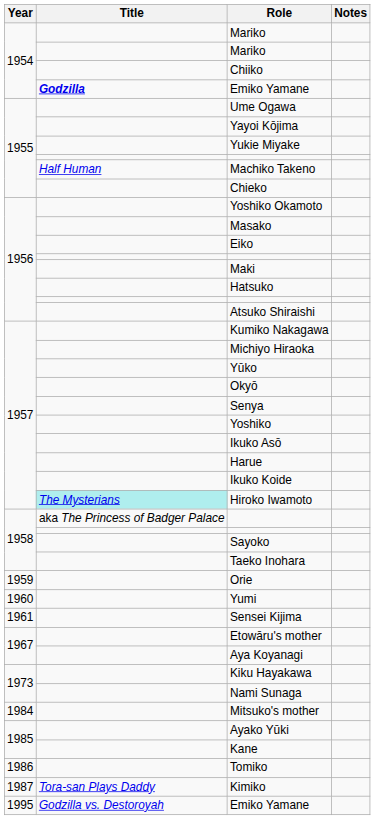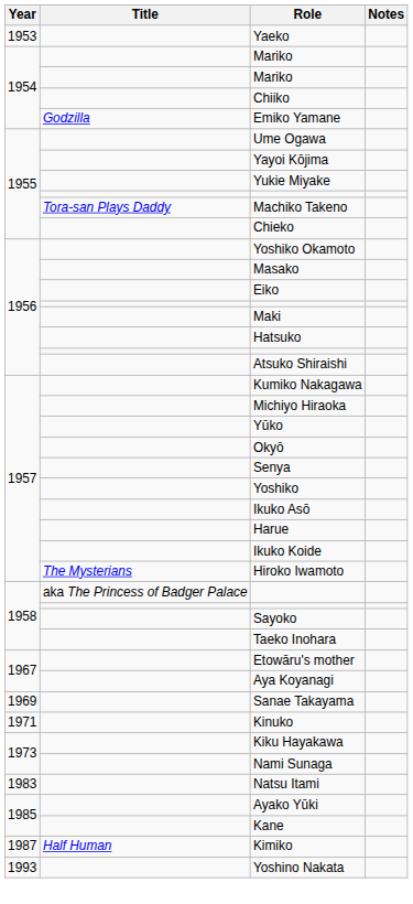+ row: 1953 | Yaeko
1954 / Emiko Yamane | Title: bold -> normal
Machiko Takeno | Title: Half Human -> Tora-san Plays Daddy
Hiroko Iwamoto | Title: paleturquoise background -> no background
- row: 1959 | Orie
- row: 1960 | Yumi
- row: 1961 | Sensei Kijima
+ row: 1969 | Sanae Takayama
+ row: 1971 | Kinuko
+ row: 1983 | Natsu Itami
- row: 1984 | Mitsuko's mother
- row: 1986 | Tomiko
Kimiko | Title: Tora-san Plays Daddy -> Half Human
+ row: 1993 | Yoshino Nakata
- row: 1995 | Godzilla vs. Destoroyah | Emiko Yamane
